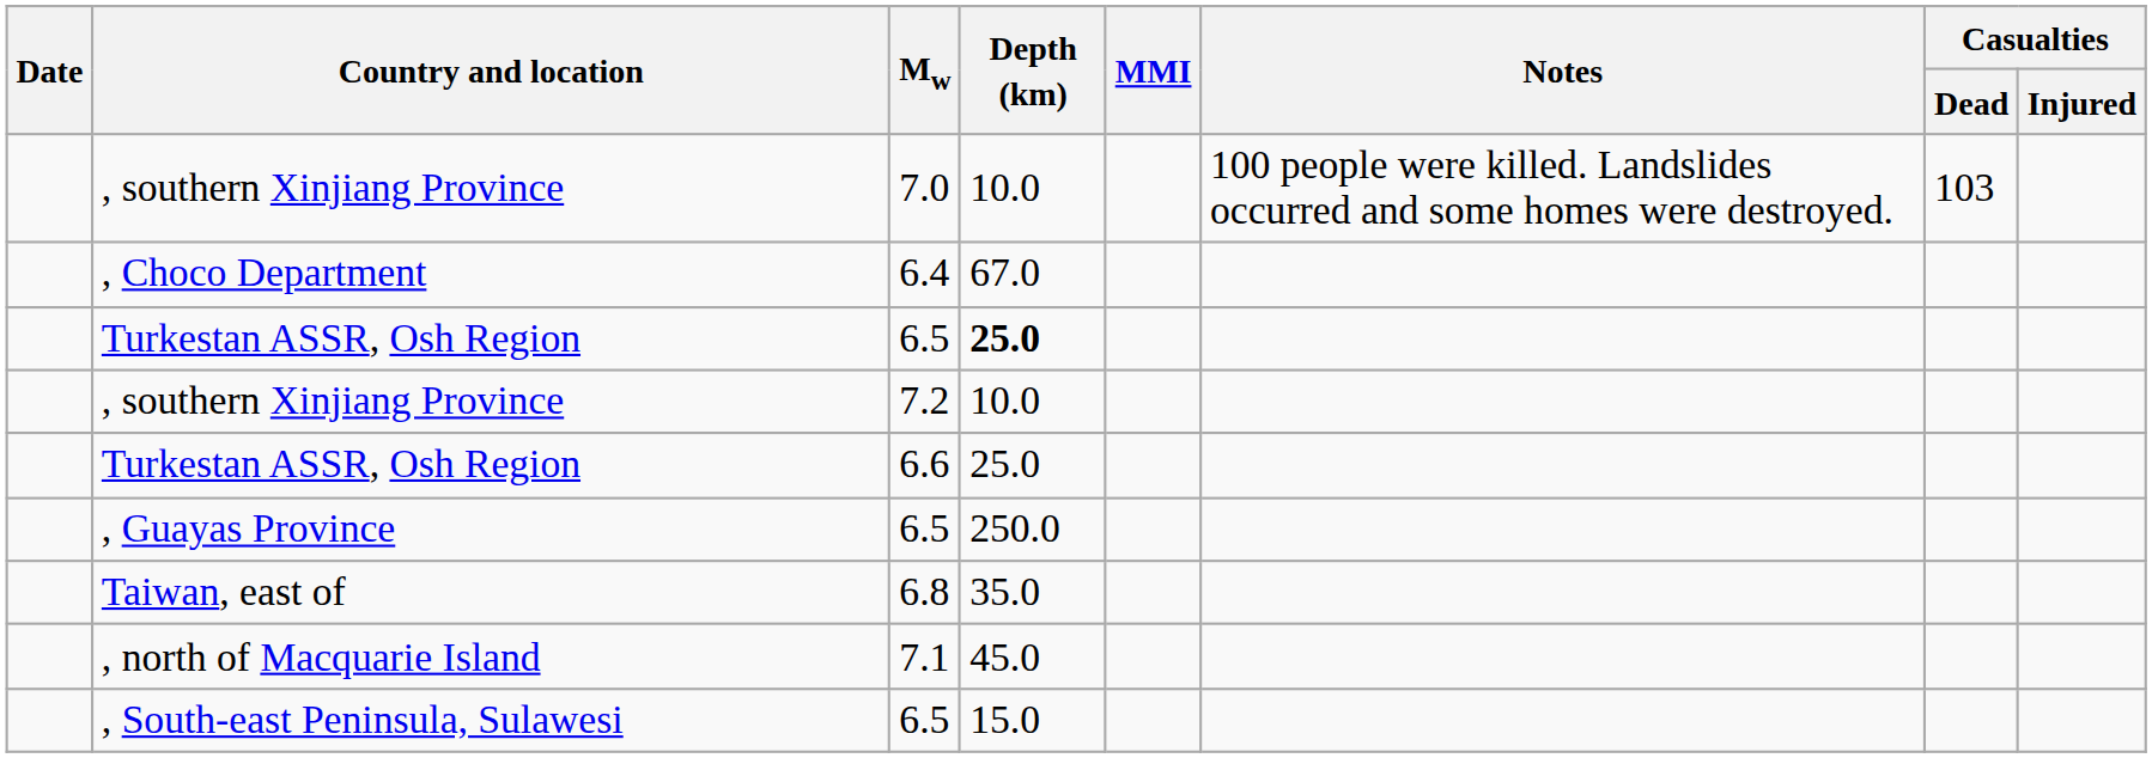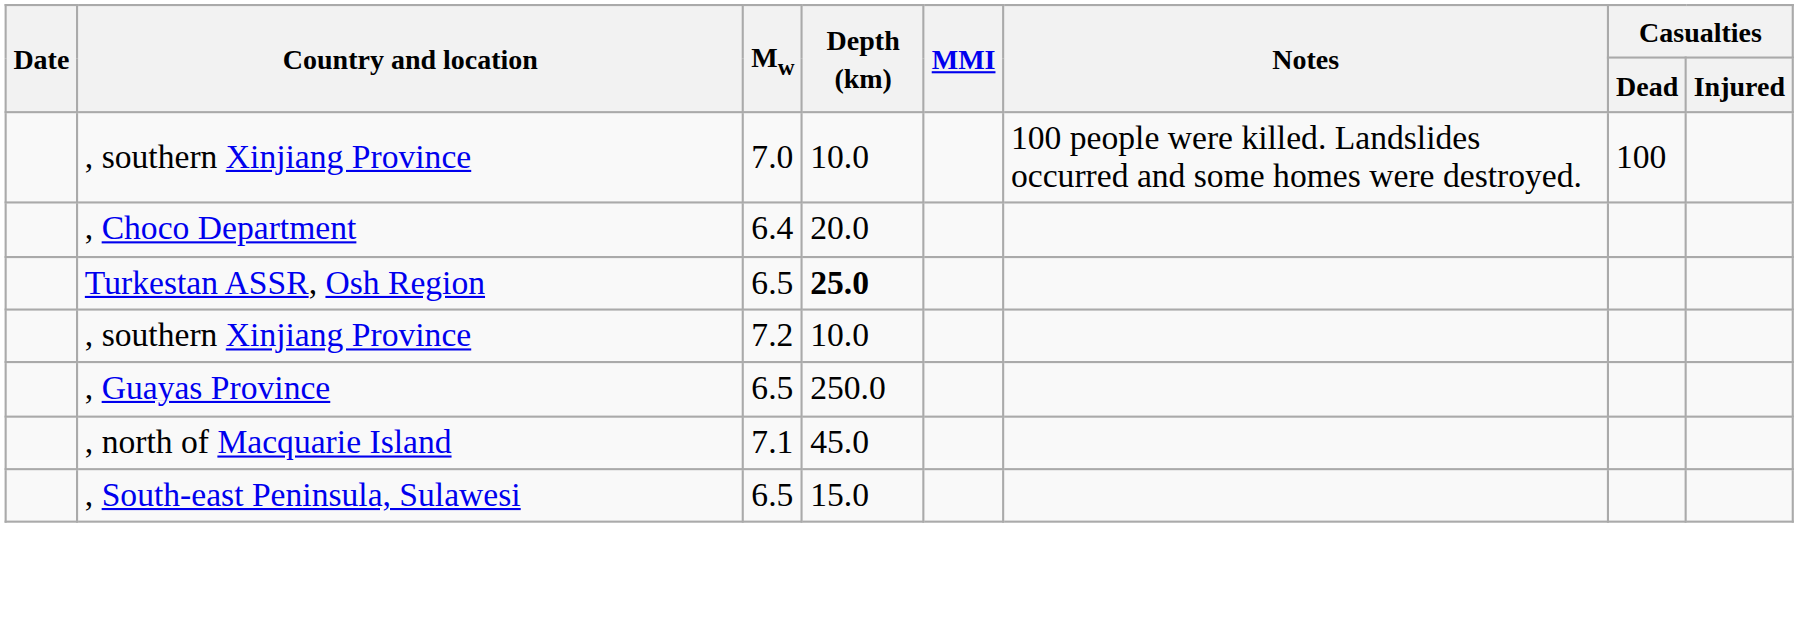, southern Xinjiang Province / 7.0 | Casualties / Dead: 103 -> 100
, Choco Department | Depth (km): 67.0 -> 20.0
- row: Turkestan ASSR, Osh Region | 6.6 | 25.0
- row: Taiwan, east of | 6.8 | 35.0
